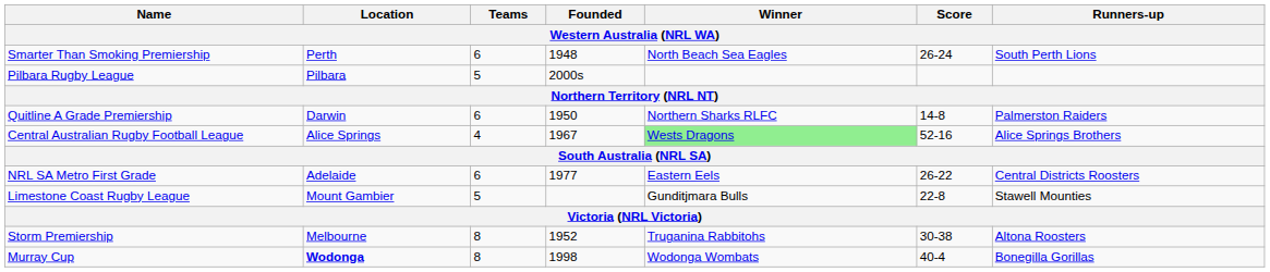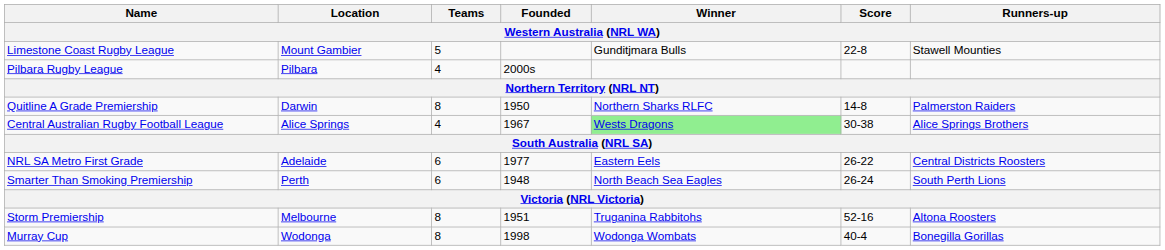rows swapped: Smarter Than Smoking Premiership <-> Limestone Coast Rugby League
Pilbara Rugby League | Teams: 5 -> 4
Quitline A Grade Premiership | Teams: 6 -> 8
Central Australian Rugby Football League | Score: 52-16 -> 30-38
Storm Premiership | Founded: 1952 -> 1951
Storm Premiership | Score: 30-38 -> 52-16
Murray Cup | Location: bold -> normal
